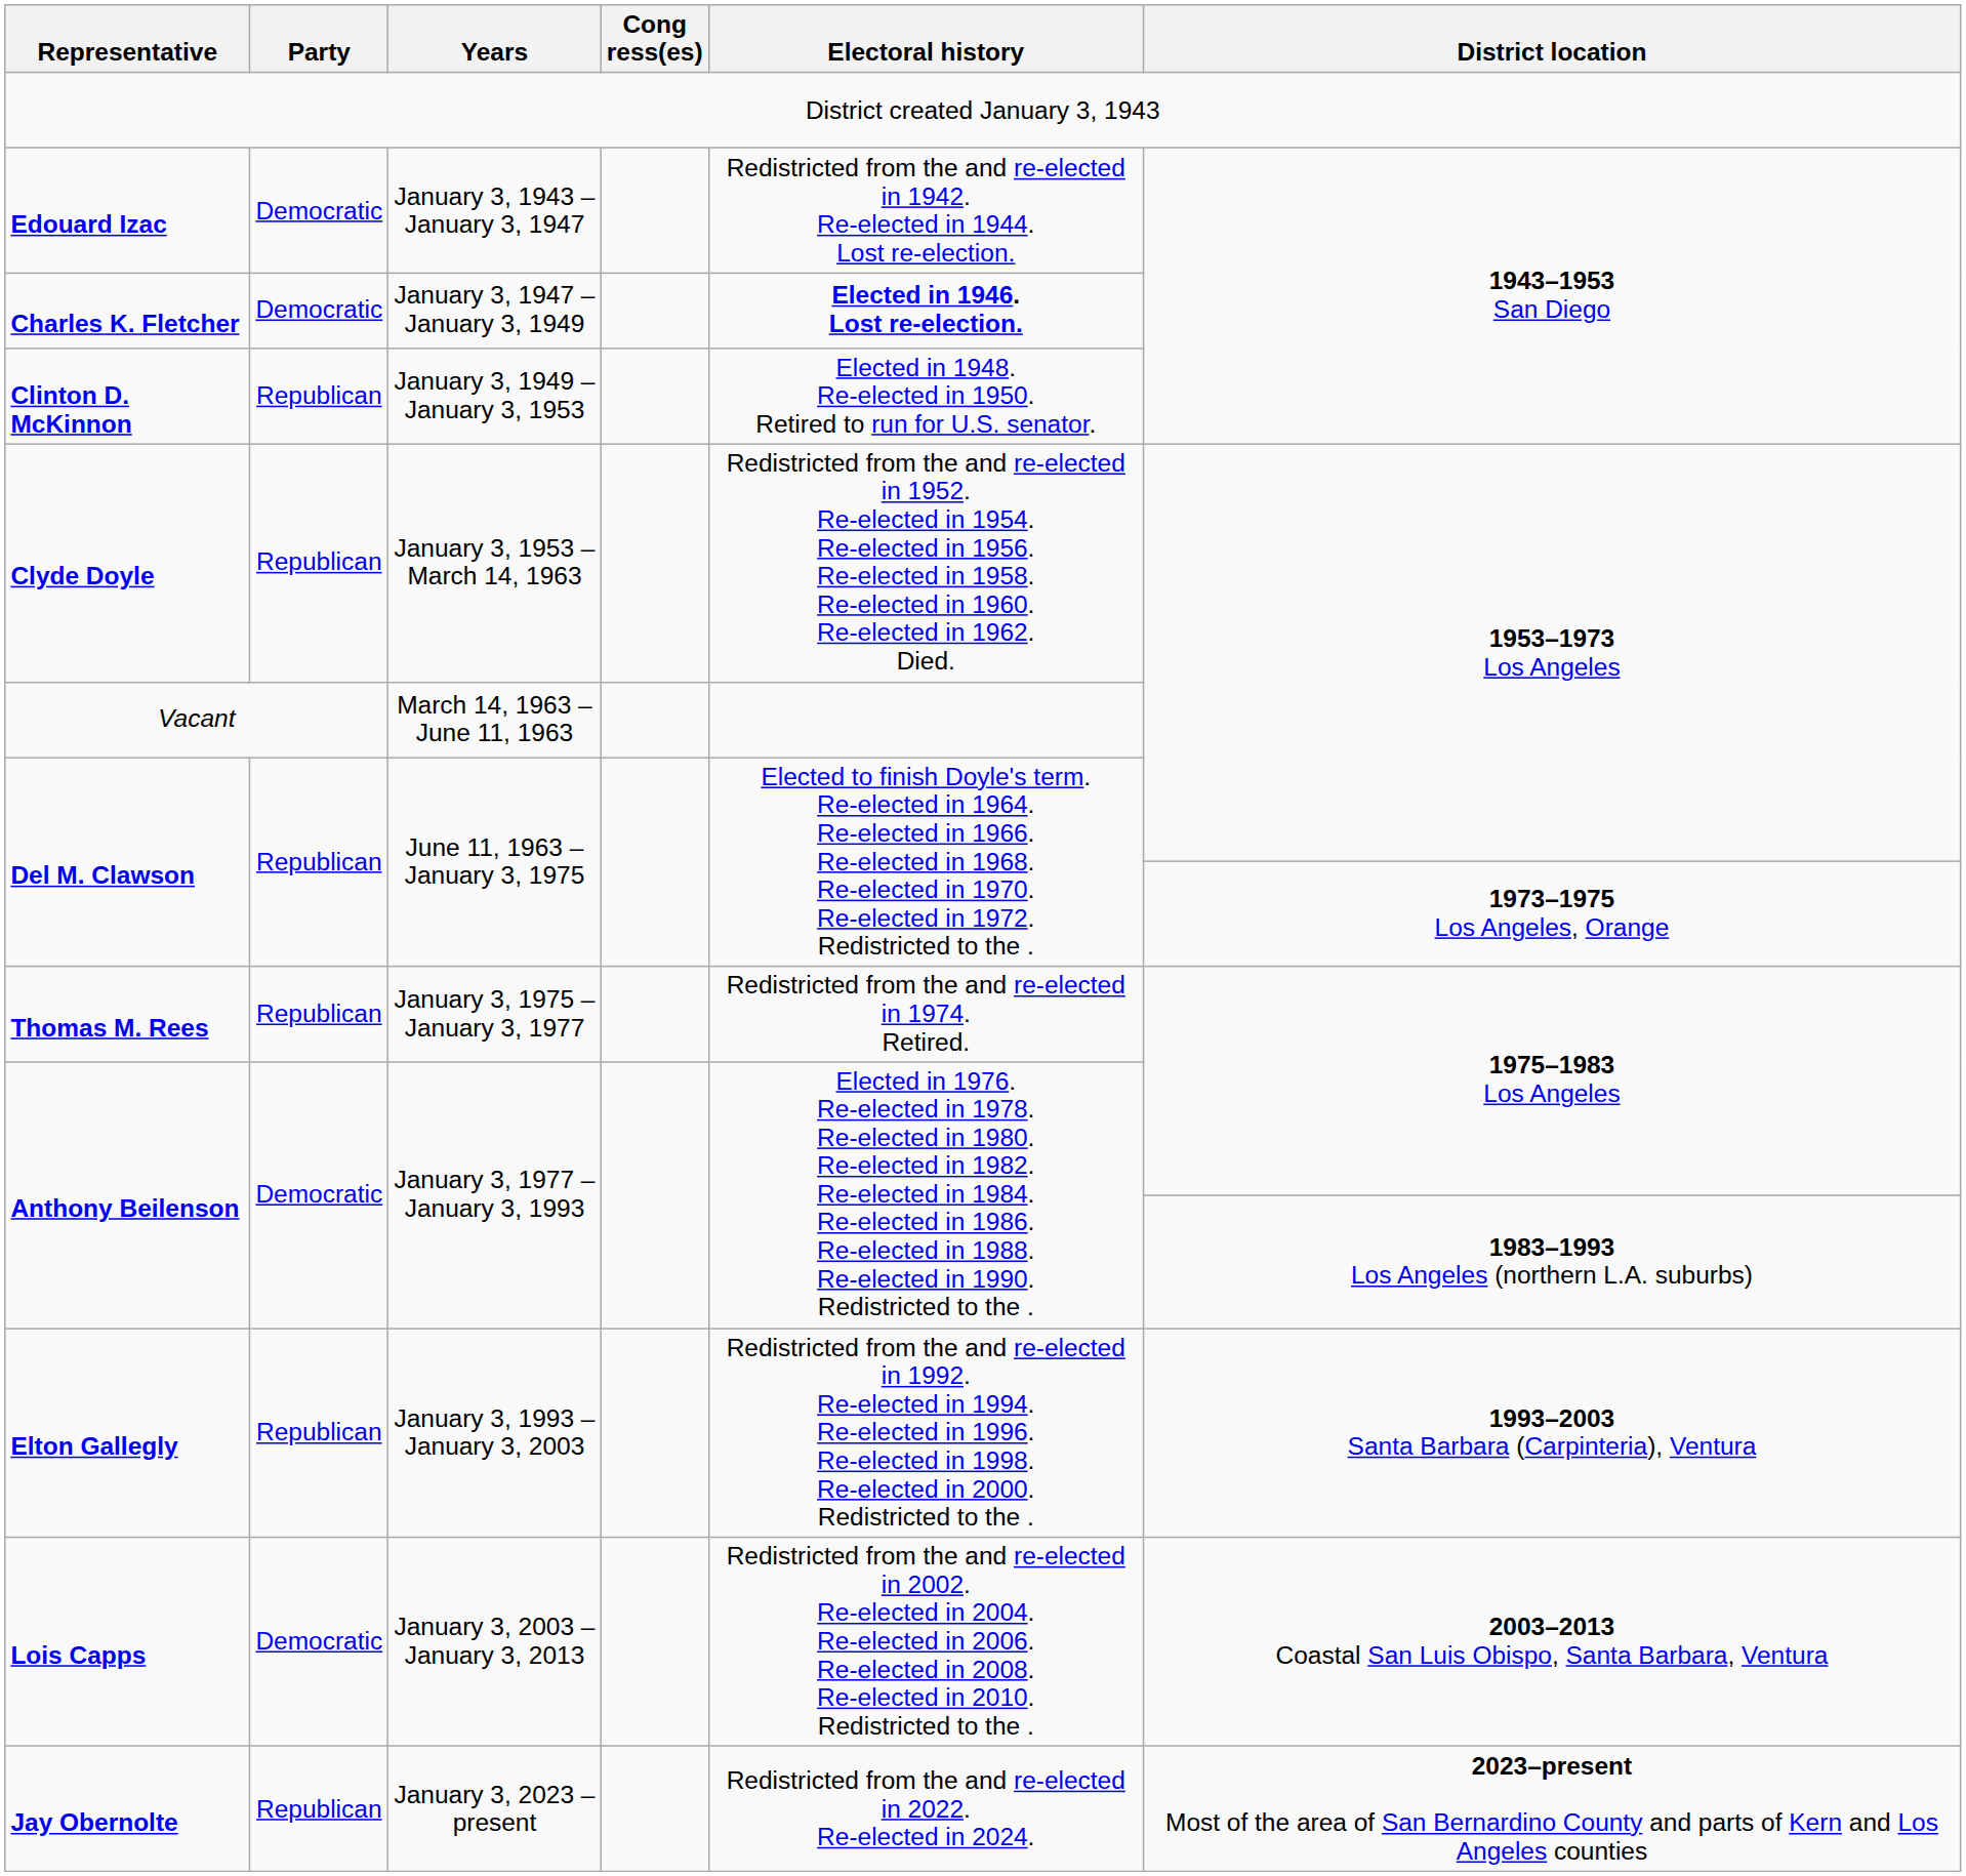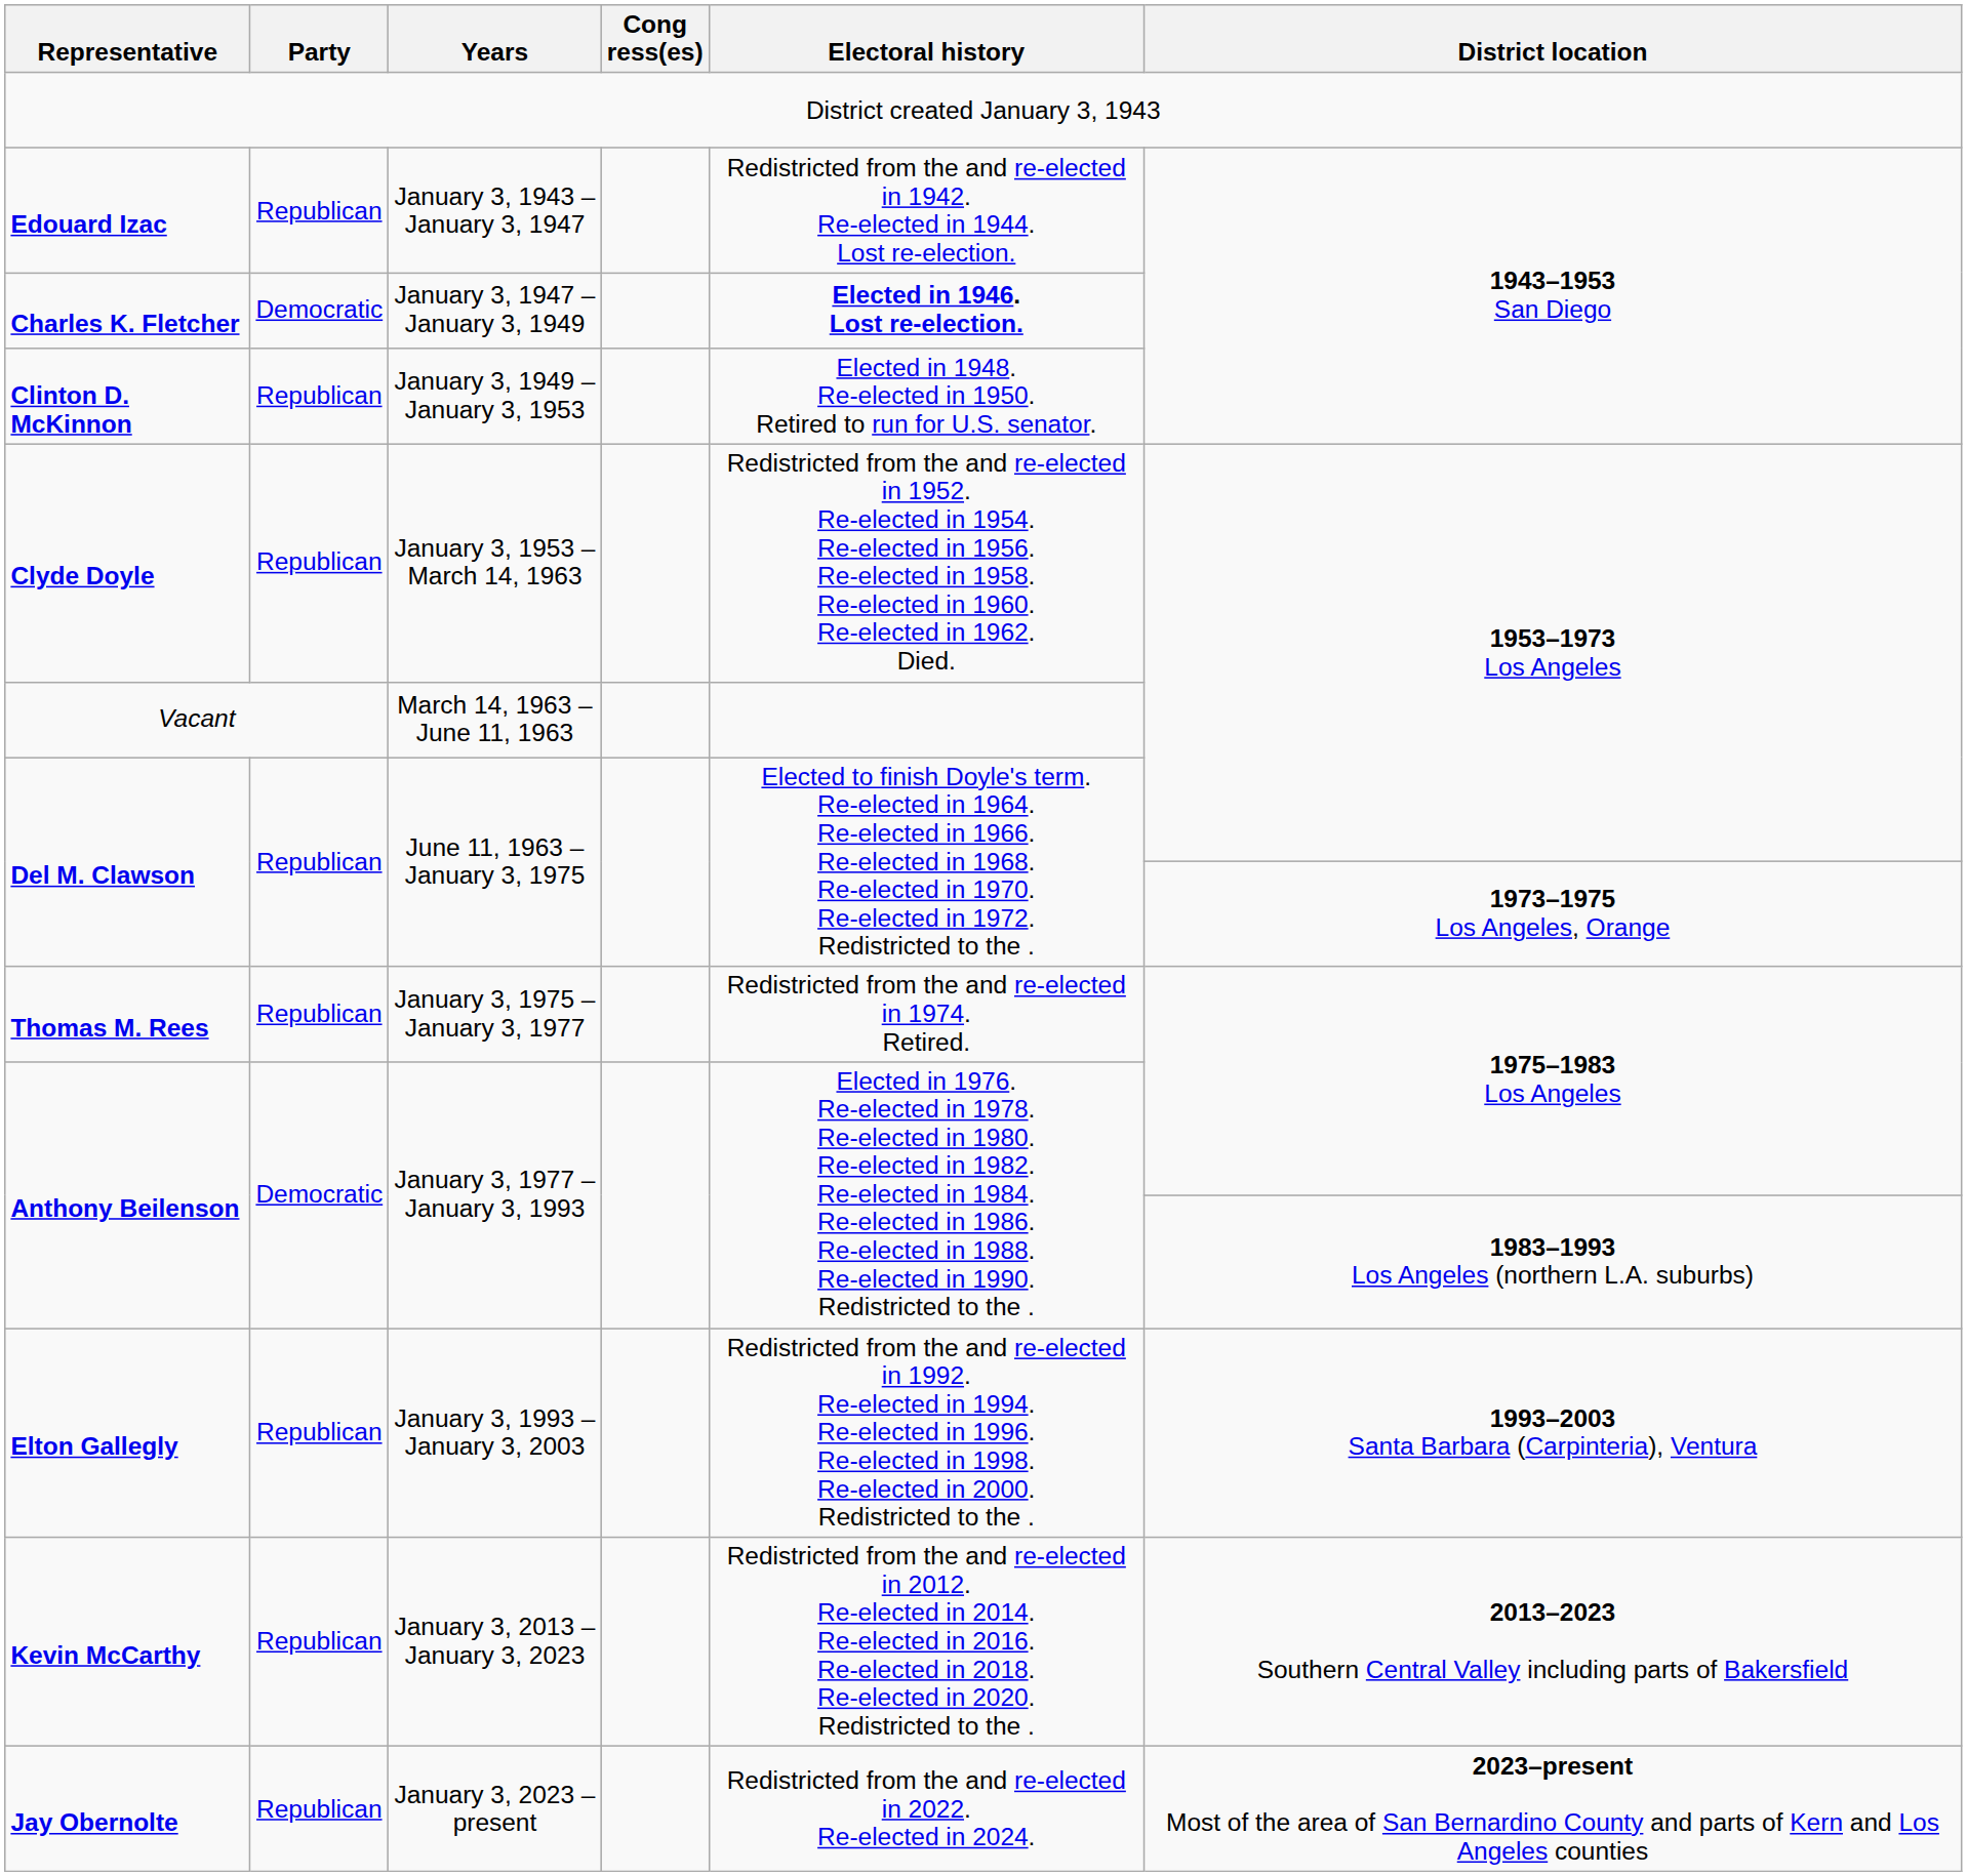Edouard Izac | Party: Democratic -> Republican
- row: Lois Capps | Democratic | January 3, 2003 – January 3, 2013 | Redistricted from the and re-elected in 2002. Re-elected in 2004. Re-elected in 2006. Re-elected in 2008. Re-elected in 2010. Redistricted to the . | 2003–2013 Coastal San Luis Obispo, Santa Barbara, Ventura
+ row: Kevin McCarthy | Republican | January 3, 2013 – January 3, 2023 | Redistricted from the and re-elected in 2012. Re-elected in 2014. Re-elected in 2016. Re-elected in 2018. Re-elected in 2020. Redistricted to the . | 2013–2023 Southern Central Valley including parts of Bakersfield
